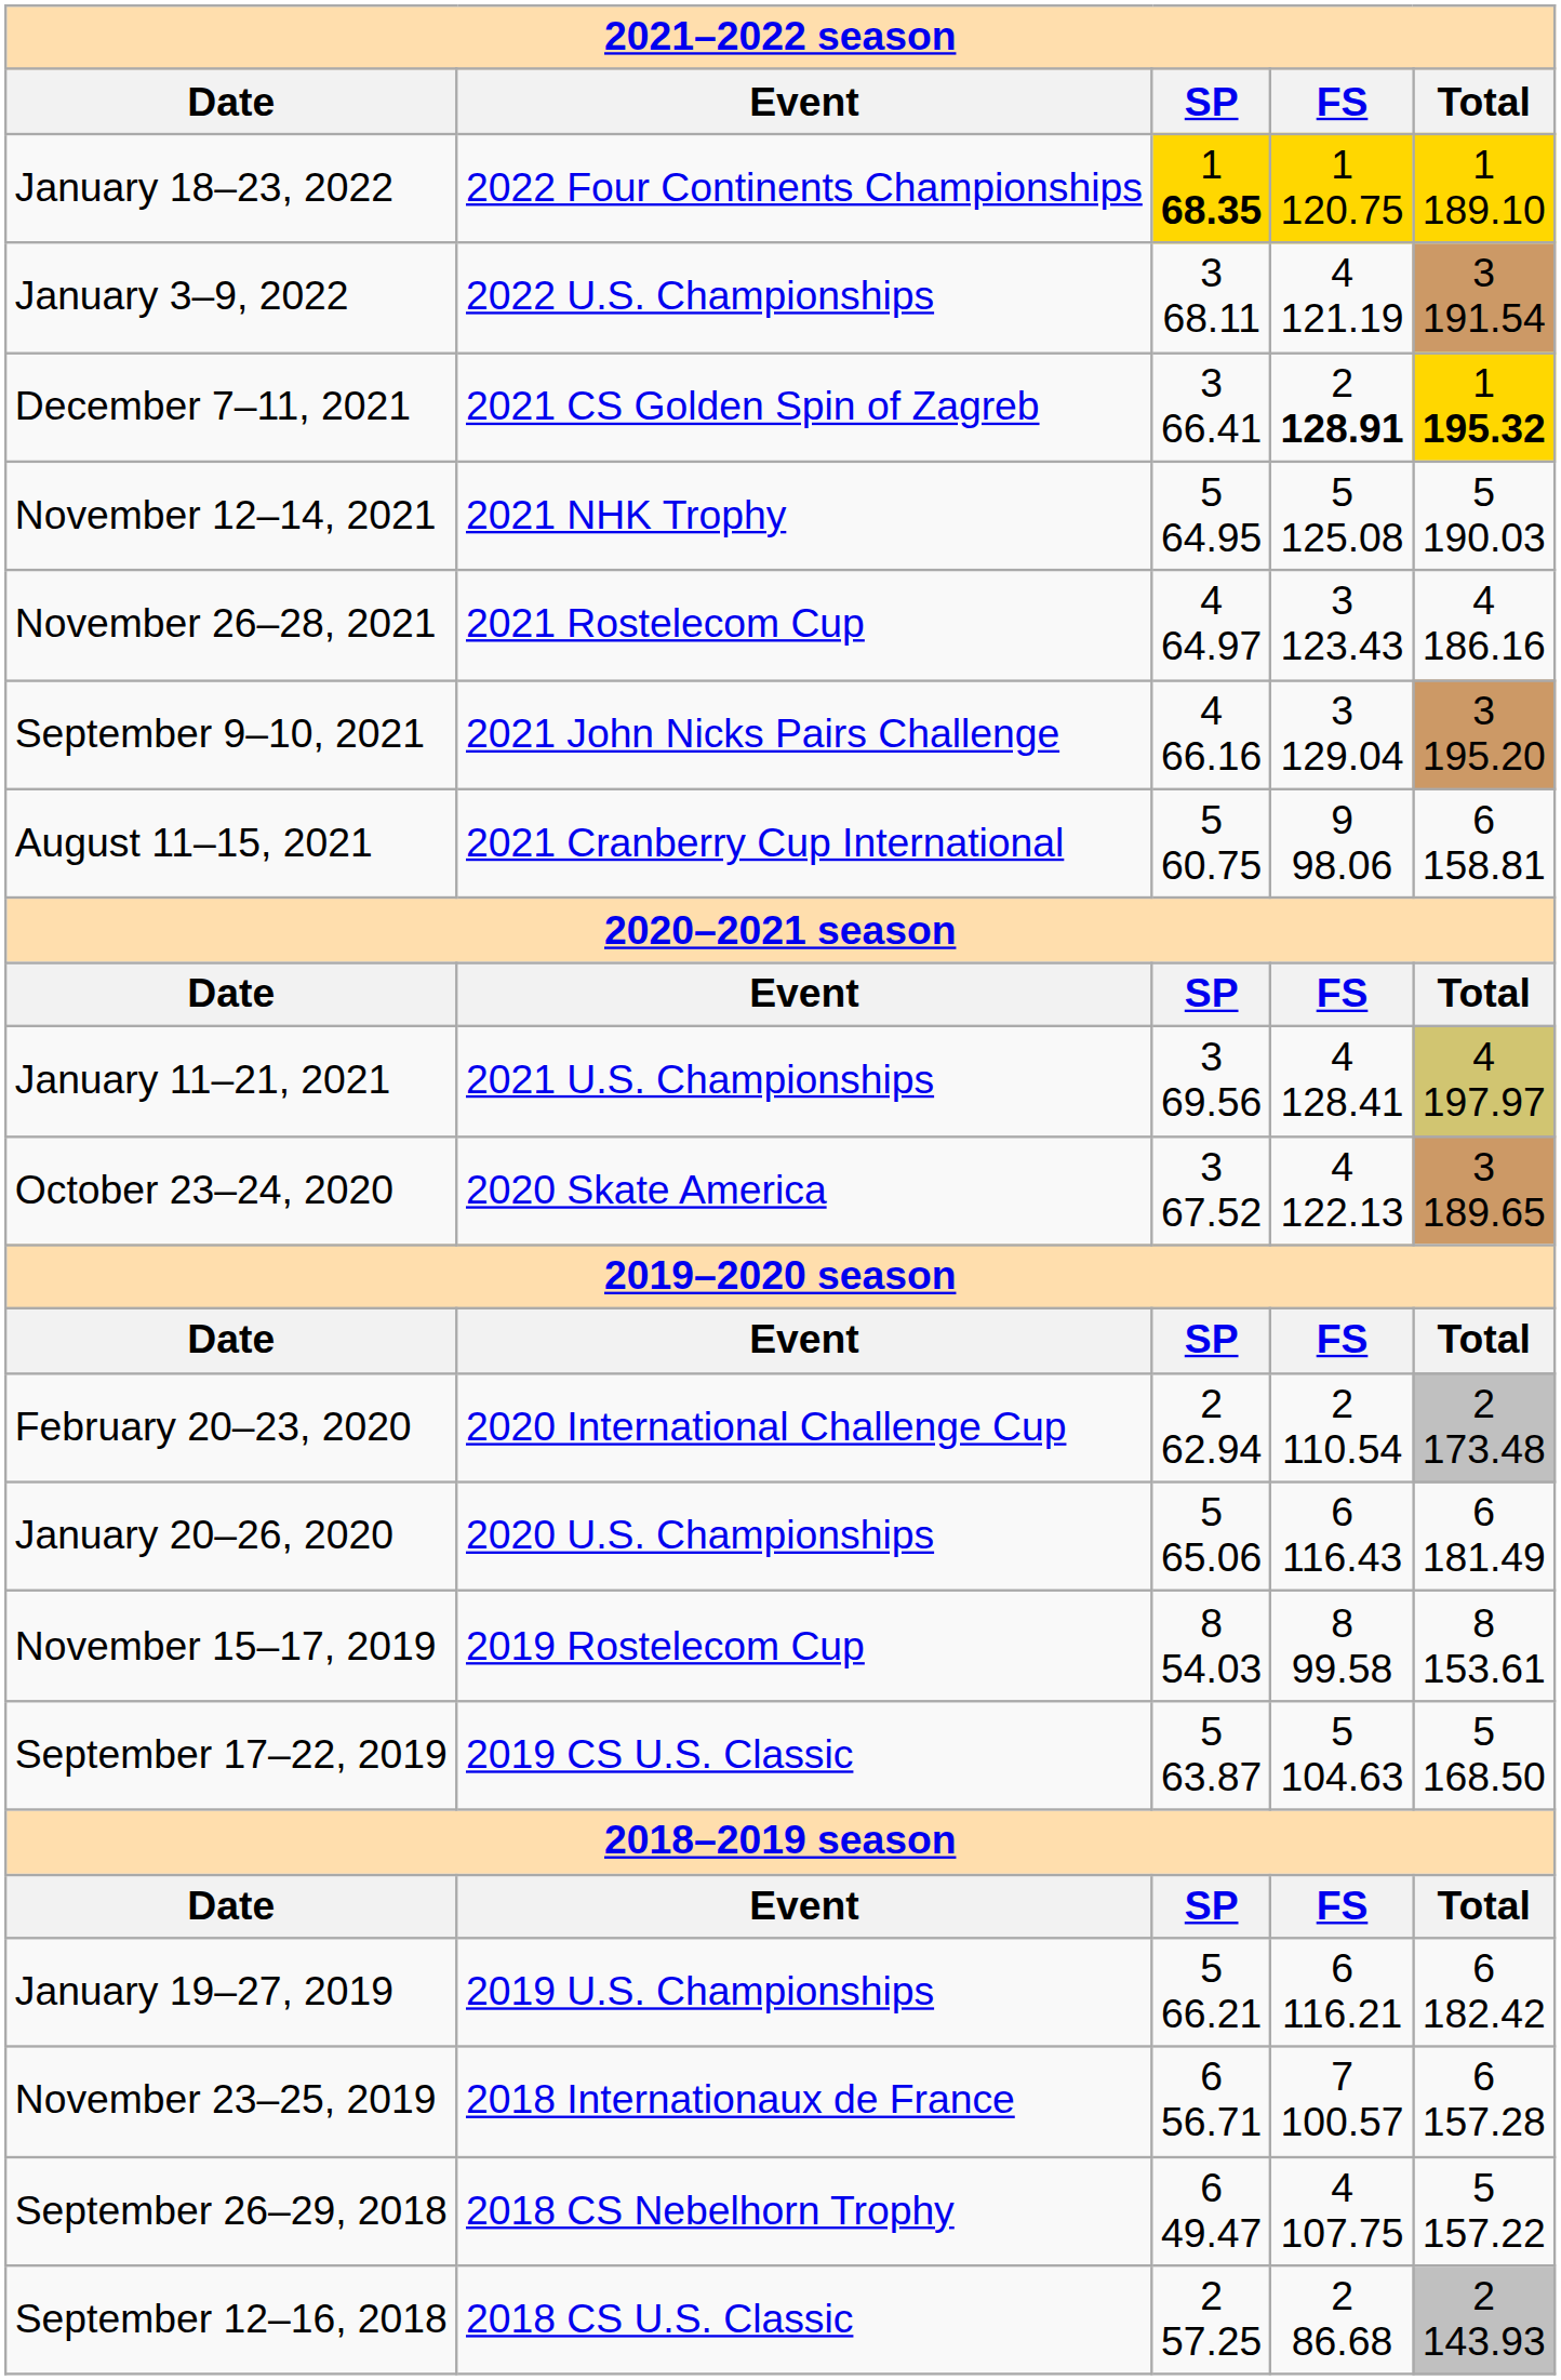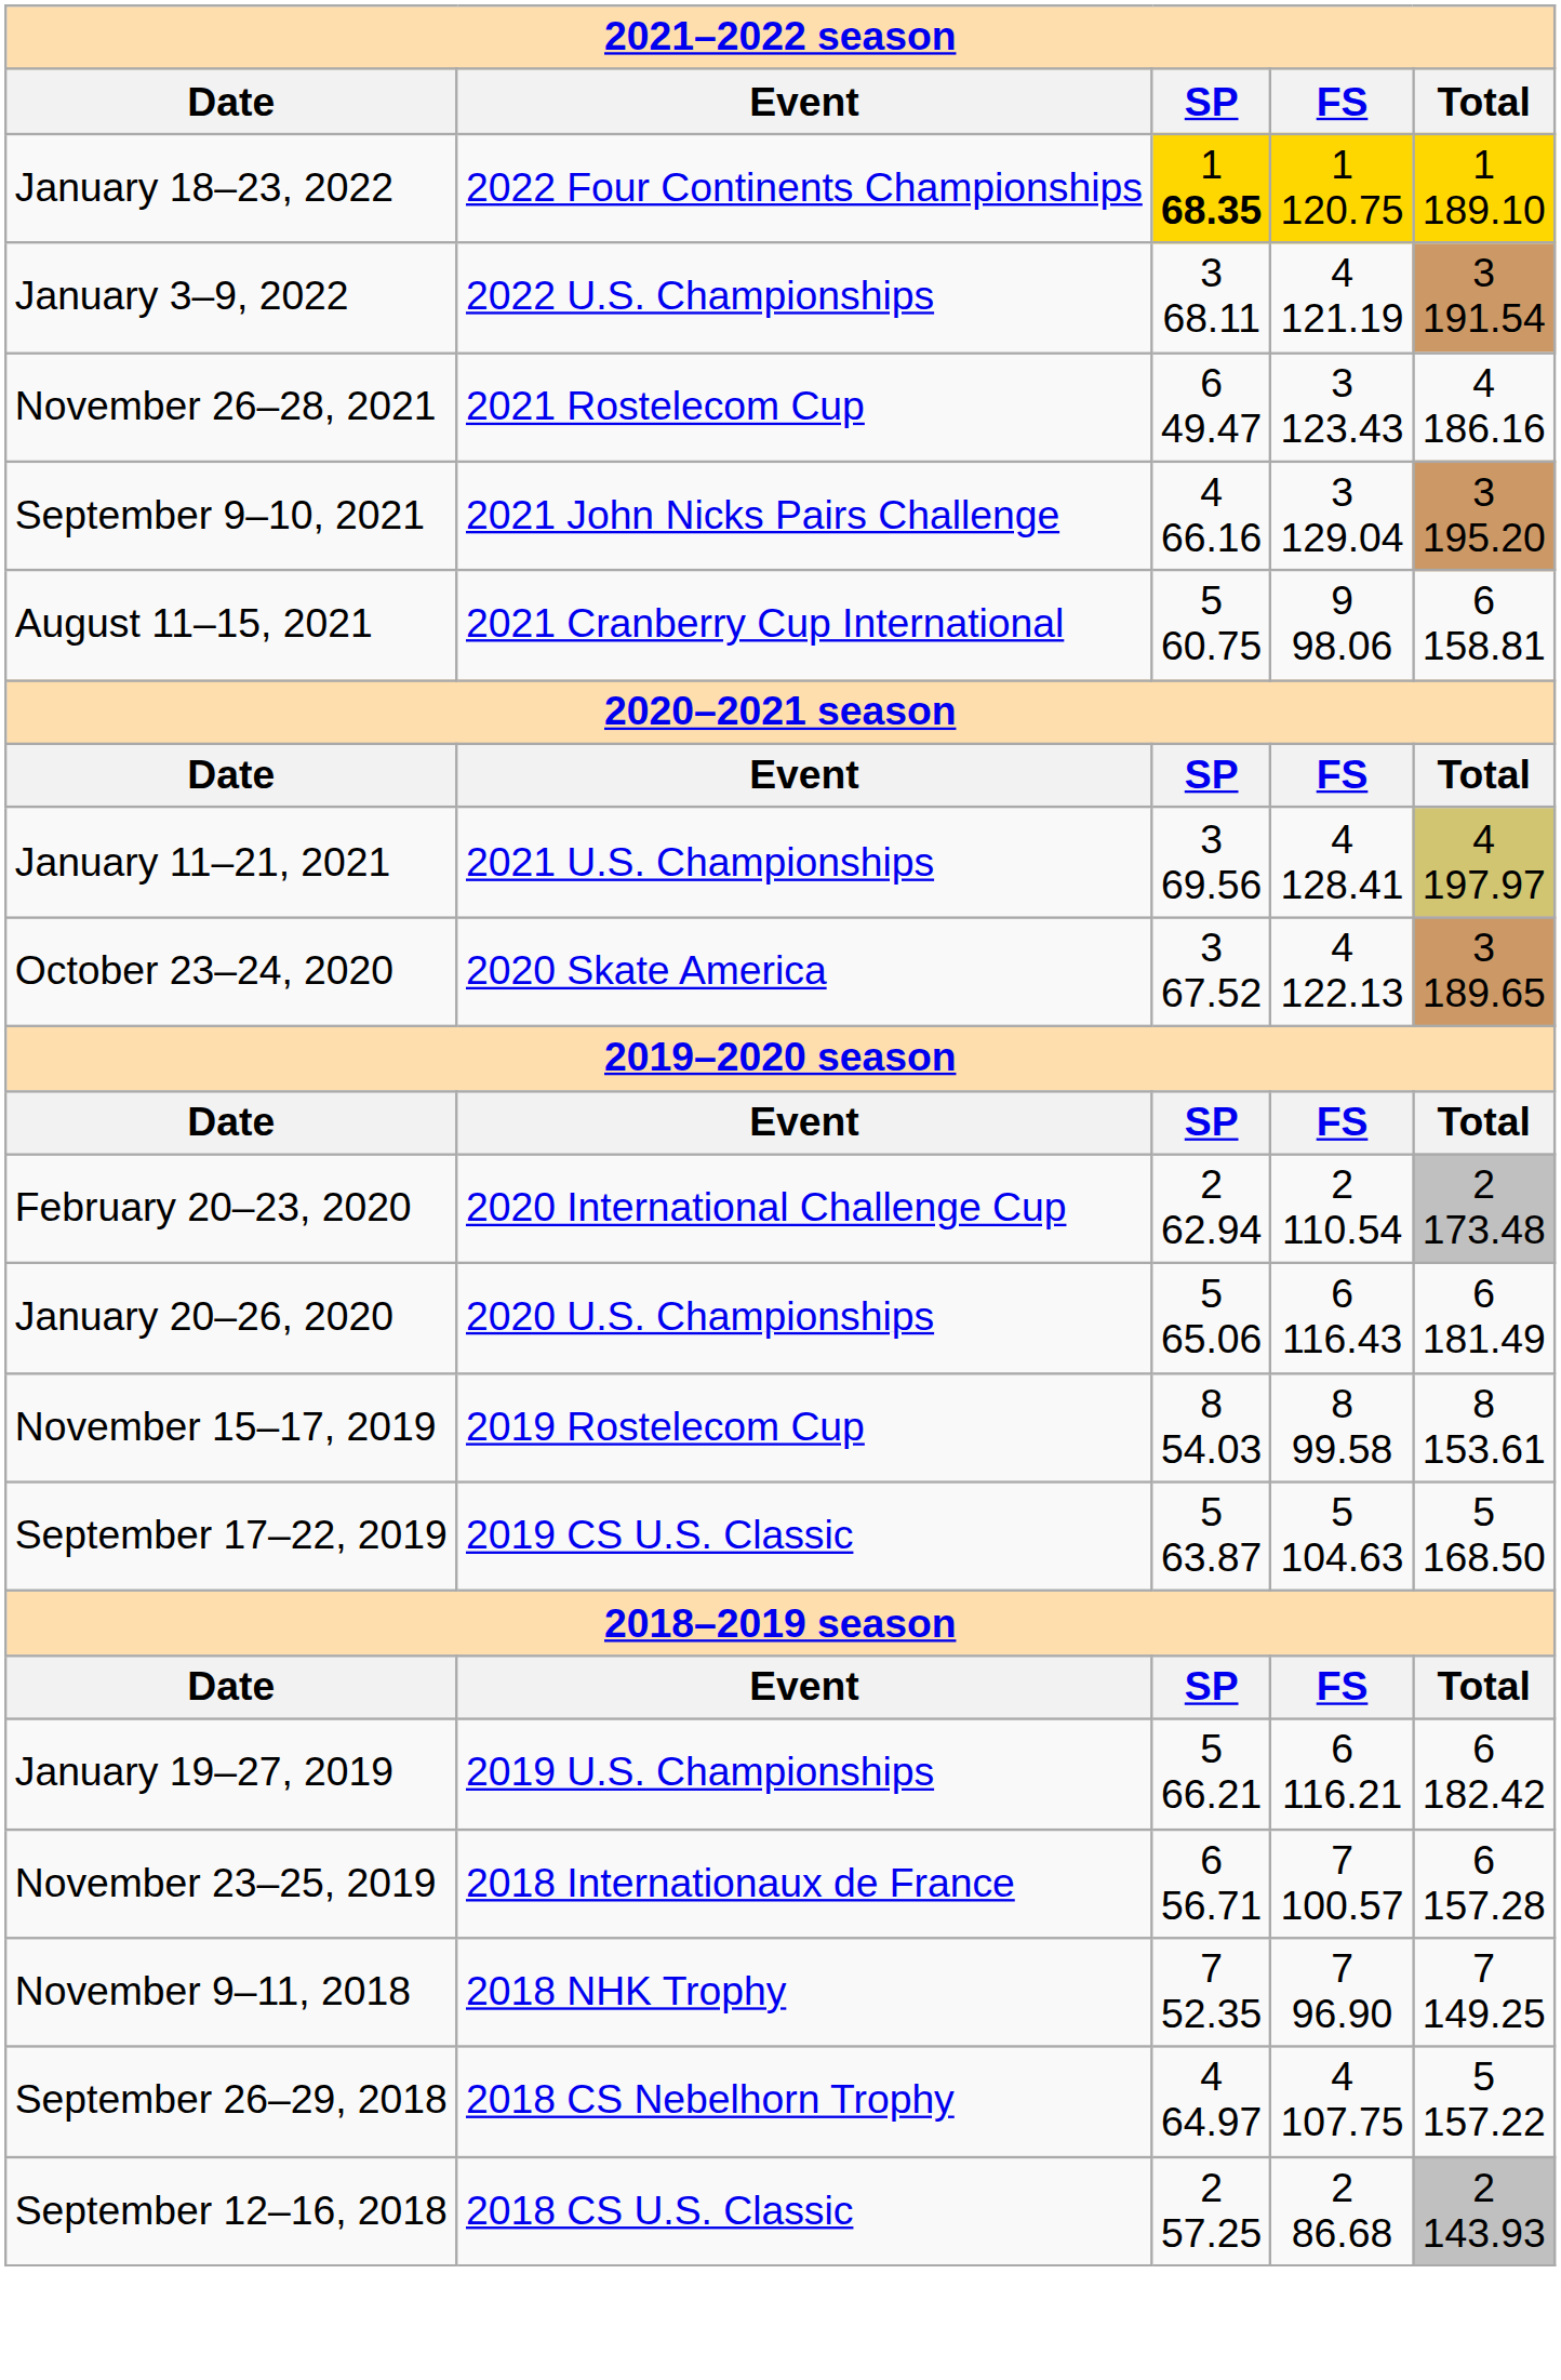- row: December 7–11, 2021 | 2021 CS Golden Spin of Zagreb | 3 66.41 | 2 128.91 | 1 195.32
- row: November 12–14, 2021 | 2021 NHK Trophy | 5 64.95 | 5 125.08 | 5 190.03
November 26–28, 2021 | column 3: 4 64.97 -> 6 49.47
+ row: November 9–11, 2018 | 2018 NHK Trophy | 7 52.35 | 7 96.90 | 7 149.25
September 26–29, 2018 | column 3: 6 49.47 -> 4 64.97
